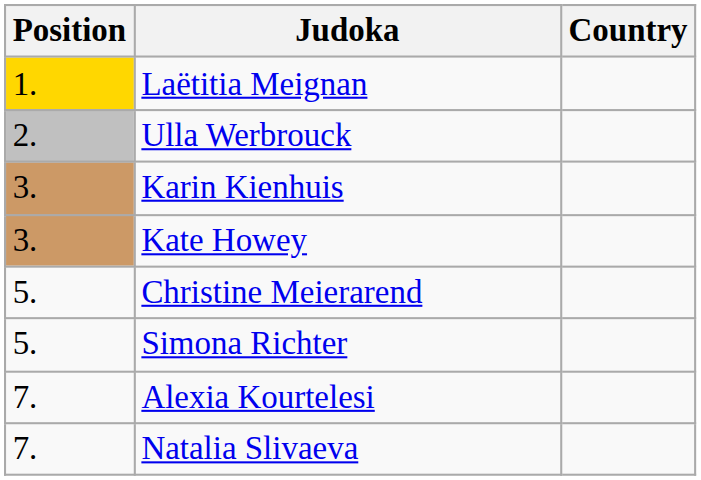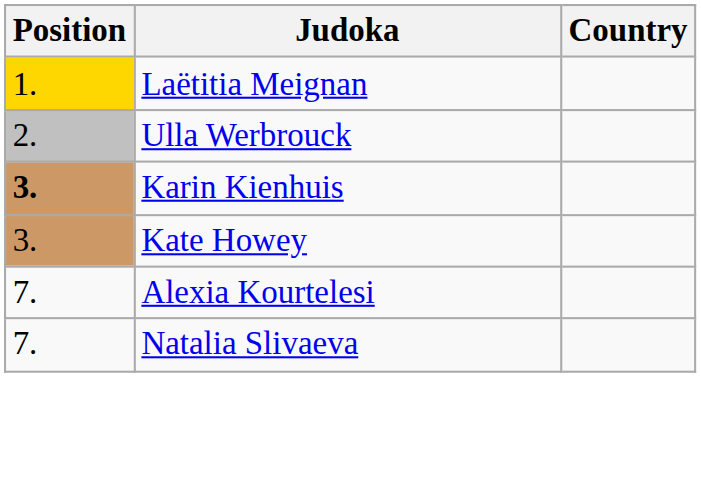Karin Kienhuis | Position: normal -> bold
- row: 5. | Christine Meierarend
- row: 5. | Simona Richter
